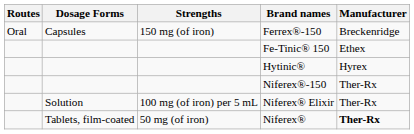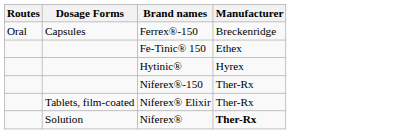- column: Strengths | 150 mg (of iron) | 100 mg (of iron) per 5 mL | 50 mg (of iron)
Niferex® Elixir | Dosage Forms: Solution -> Tablets, film-coated
Niferex® | Dosage Forms: Tablets, film-coated -> Solution
